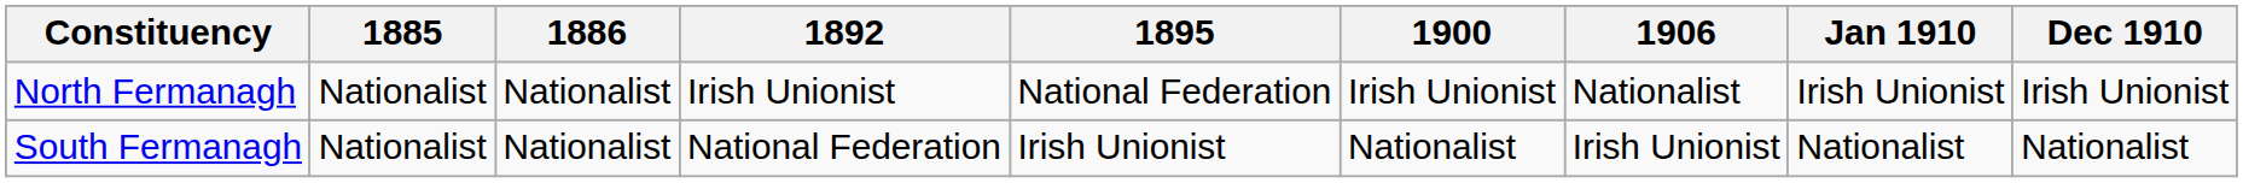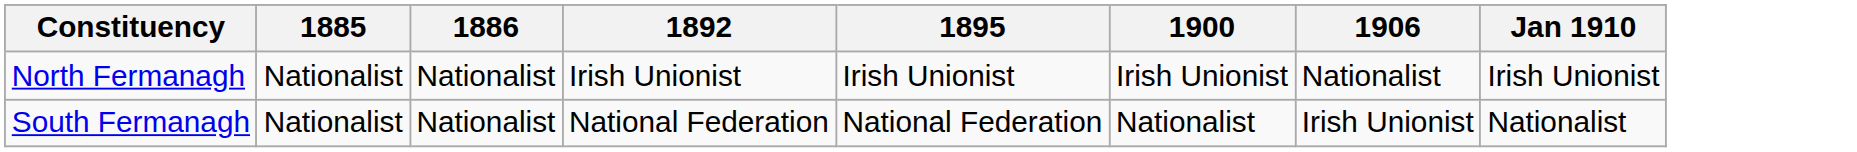- column: Dec 1910 | Irish Unionist | Nationalist
North Fermanagh | 1895: National Federation -> Irish Unionist
South Fermanagh | 1895: Irish Unionist -> National Federation
